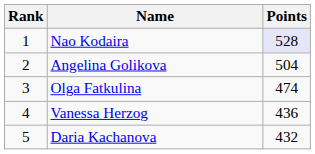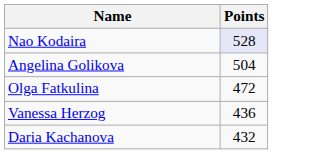- column: Rank | 1 | 2 | 3 | 4 | 5
Olga Fatkulina | Points: 474 -> 472
